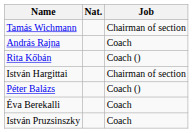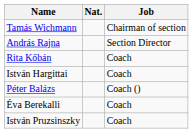András Rajna | Job: Coach -> Section Director
Rita Kőbán | Job: Coach () -> Coach
István Hargittai | Job: Chairman of section -> Coach
